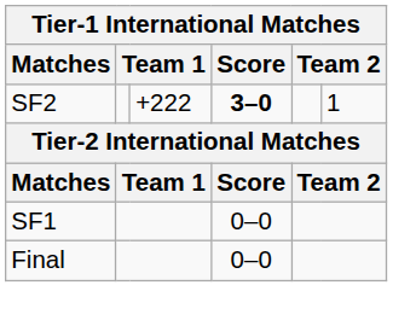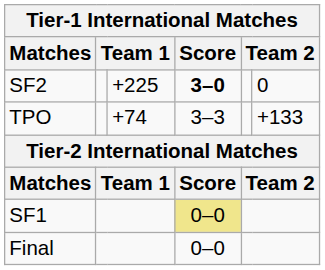SF2 | column 3: +222 -> +225
SF2 | column 6: 1 -> 0
+ row: TPO | +74 | 3–3 | +133
SF1 | Score: no background -> khaki background
